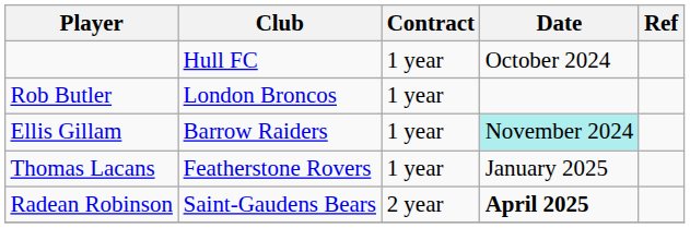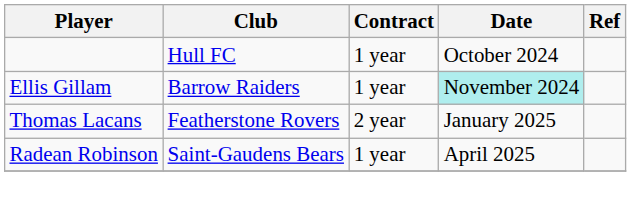- row: Rob Butler | London Broncos | 1 year
Thomas Lacans | Contract: 1 year -> 2 year
Radean Robinson | Contract: 2 year -> 1 year
Radean Robinson | Date: bold -> normal
